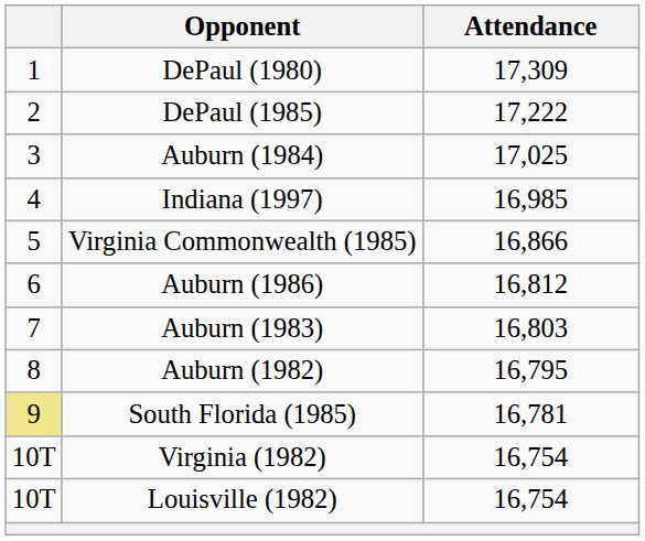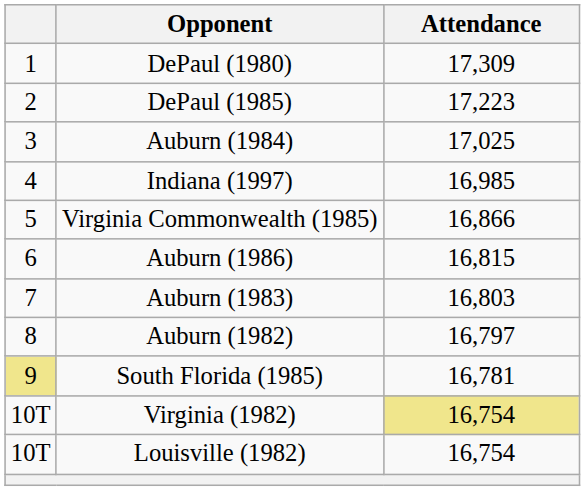DePaul (1985) | Attendance: 17,222 -> 17,223
Auburn (1986) | Attendance: 16,812 -> 16,815
Auburn (1982) | Attendance: 16,795 -> 16,797
Virginia (1982) | Attendance: no background -> khaki background
